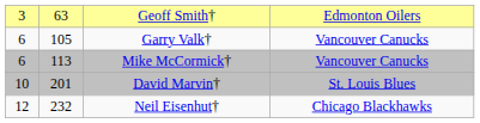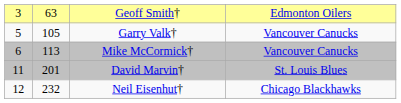Garry Valk† | column 1: 6 -> 5
David Marvin† | column 1: 10 -> 11
